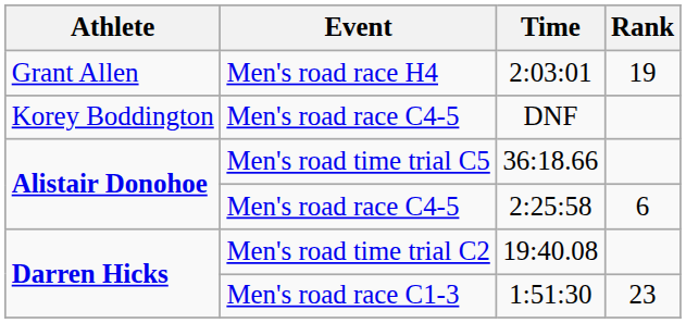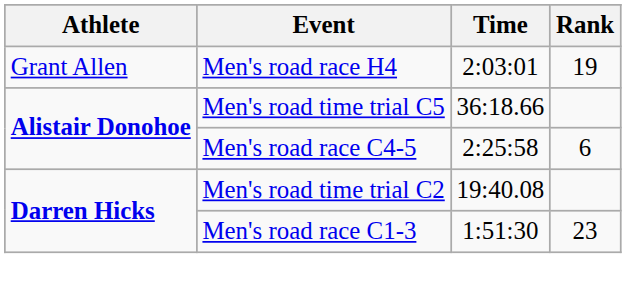- row: Korey Boddington | Men's road race C4-5 | DNF
